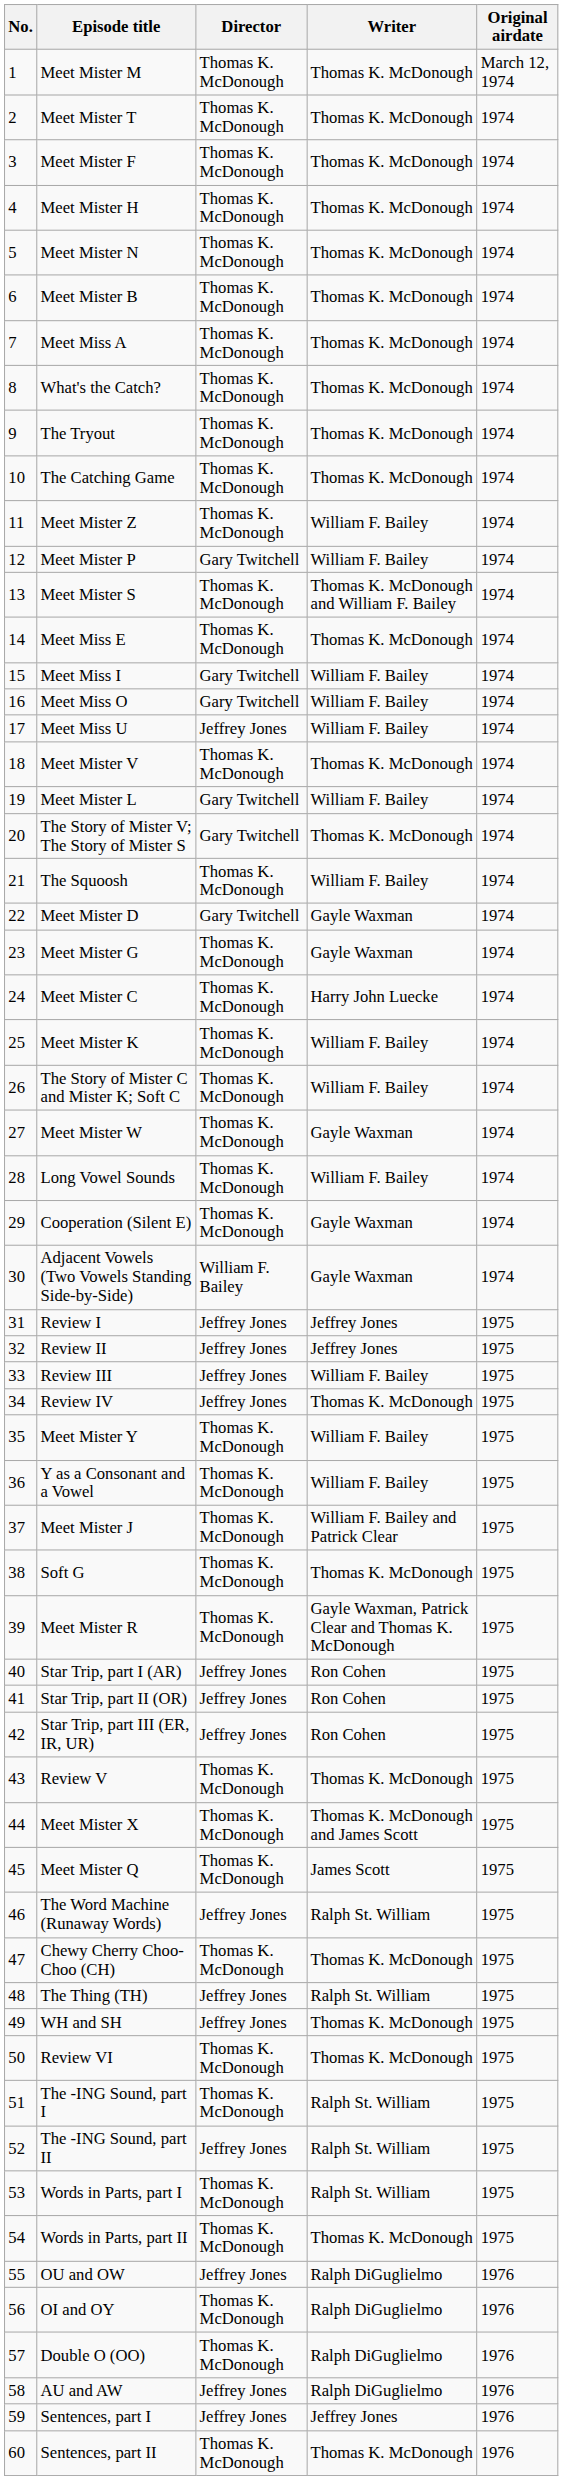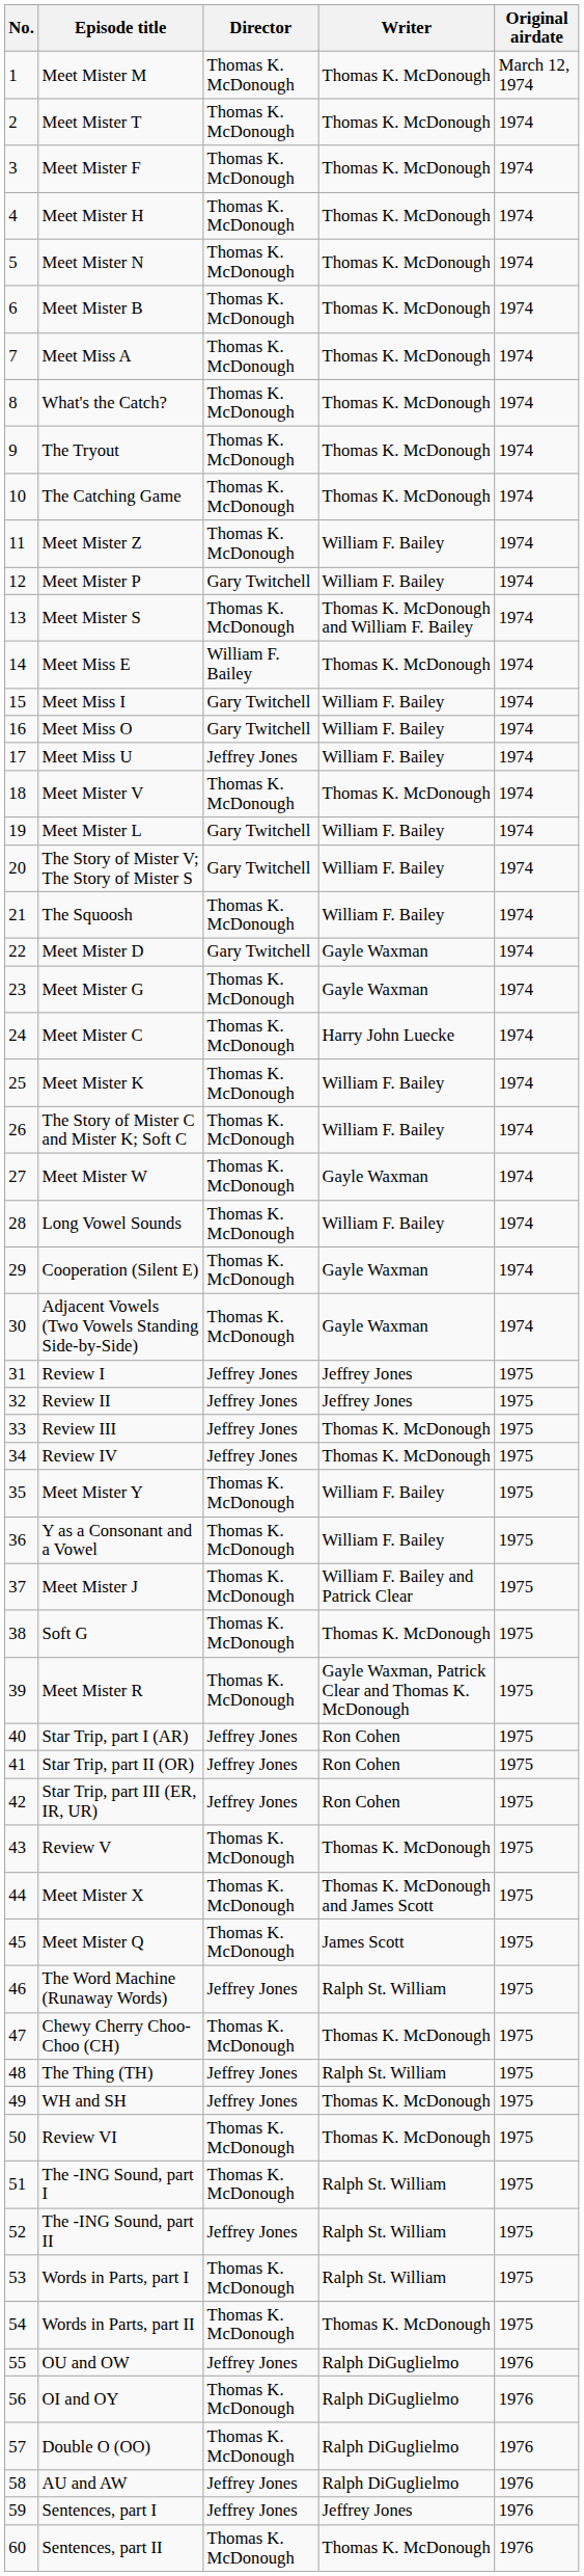Meet Miss E | Director: Thomas K. McDonough -> William F. Bailey
The Story of Mister V; The Story of Mister S | Writer: Thomas K. McDonough -> William F. Bailey
Adjacent Vowels (Two Vowels Standing Side-by-Side) | Director: William F. Bailey -> Thomas K. McDonough
Review III | Writer: William F. Bailey -> Thomas K. McDonough
